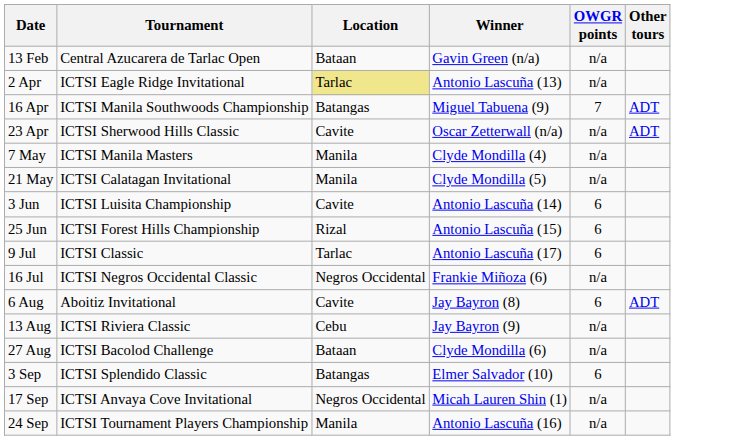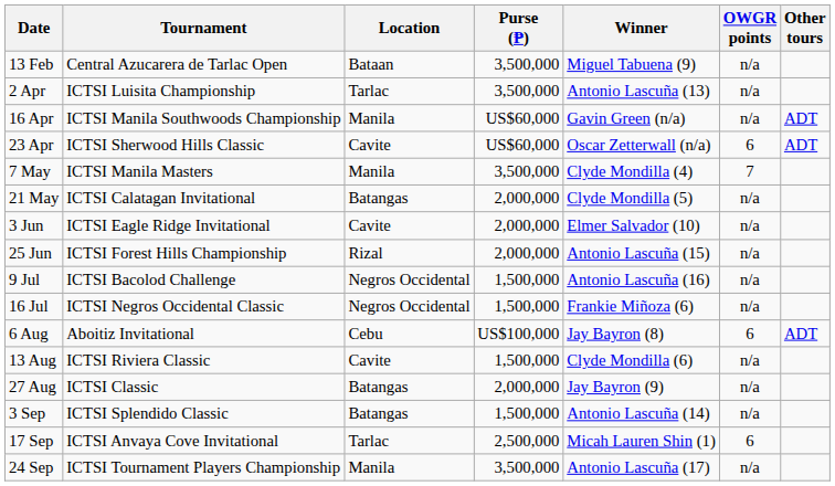+ column: Purse (₱) | 3,500,000 | 3,500,000 | US$60,000 | US$60,000 | 3,500,000 | 2,000,000 | 2,000,000 | 2,000,000 | 1,500,000 | 1,500,000 | US$100,000 | 1,500,000 | 2,000,000 | 1,500,000 | 2,500,000 | 3,500,000
13 Feb | Winner: Gavin Green (n/a) -> Miguel Tabuena (9)
2 Apr | Tournament: ICTSI Eagle Ridge Invitational -> ICTSI Luisita Championship
2 Apr | Location: khaki background -> no background
16 Apr | Location: Batangas -> Manila
16 Apr | Winner: Miguel Tabuena (9) -> Gavin Green (n/a)
16 Apr | OWGR points: 7 -> n/a
23 Apr | OWGR points: n/a -> 6
7 May | OWGR points: n/a -> 7
21 May | Location: Manila -> Batangas
3 Jun | Tournament: ICTSI Luisita Championship -> ICTSI Eagle Ridge Invitational
3 Jun | Winner: Antonio Lascuña (14) -> Elmer Salvador (10)
3 Jun | OWGR points: 6 -> n/a
25 Jun | OWGR points: 6 -> n/a
9 Jul | Tournament: ICTSI Classic -> ICTSI Bacolod Challenge
9 Jul | Location: Tarlac -> Negros Occidental
9 Jul | Winner: Antonio Lascuña (17) -> Antonio Lascuña (16)
9 Jul | OWGR points: 6 -> n/a
6 Aug | Location: Cavite -> Cebu
13 Aug | Location: Cebu -> Cavite
13 Aug | Winner: Jay Bayron (9) -> Clyde Mondilla (6)
27 Aug | Tournament: ICTSI Bacolod Challenge -> ICTSI Classic
27 Aug | Location: Bataan -> Batangas
27 Aug | Winner: Clyde Mondilla (6) -> Jay Bayron (9)
3 Sep | Winner: Elmer Salvador (10) -> Antonio Lascuña (14)
3 Sep | OWGR points: 6 -> n/a
17 Sep | Location: Negros Occidental -> Tarlac
17 Sep | OWGR points: n/a -> 6
24 Sep | Winner: Antonio Lascuña (16) -> Antonio Lascuña (17)
